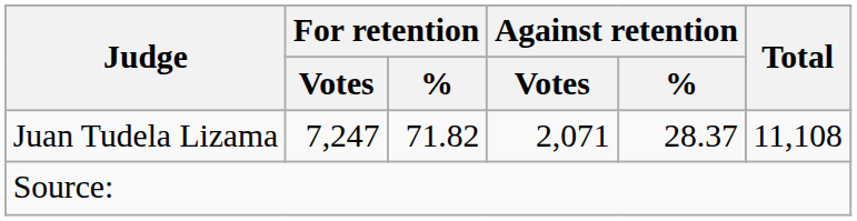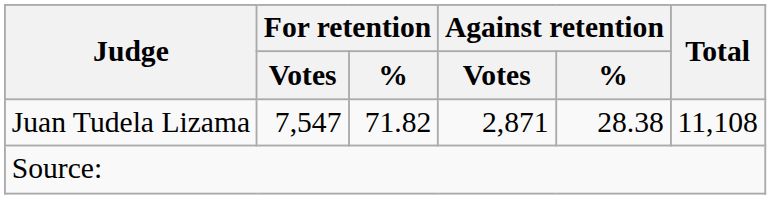Juan Tudela Lizama | For retention / Votes: 7,247 -> 7,547
Juan Tudela Lizama | Against retention / Votes: 2,071 -> 2,871
Juan Tudela Lizama | Against retention / %: 28.37 -> 28.38
